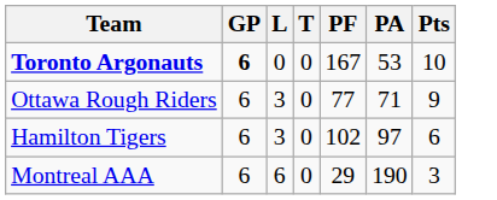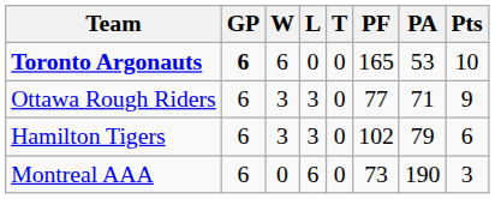+ column: W | 6 | 3 | 3 | 0
Toronto Argonauts | PF: 167 -> 165
Hamilton Tigers | PA: 97 -> 79
Montreal AAA | PF: 29 -> 73
